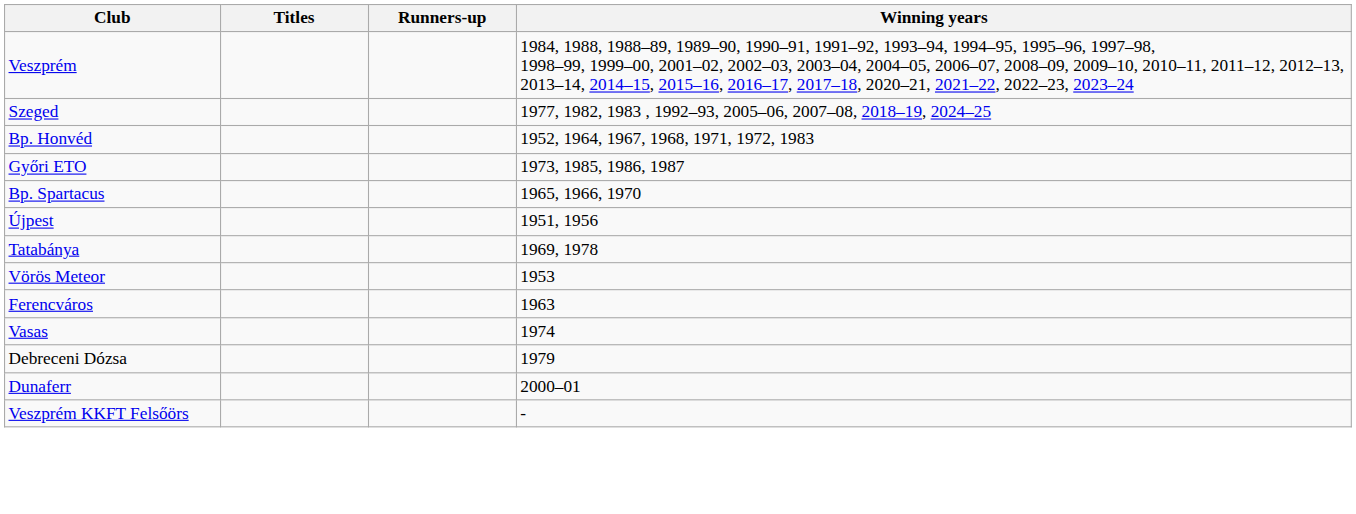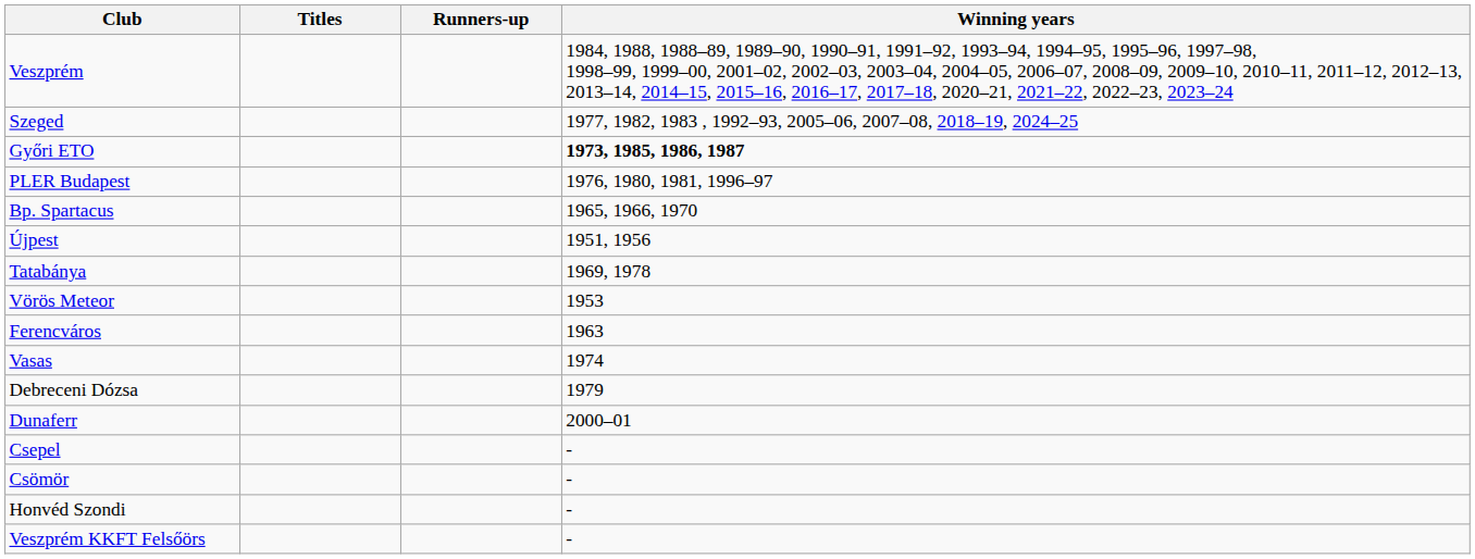- row: Bp. Honvéd | 1952, 1964, 1967, 1968, 1971, 1972, 1983
Győri ETO | Winning years: normal -> bold
+ row: PLER Budapest | 1976, 1980, 1981, 1996–97
+ row: Csepel | -
+ row: Csömör | -
+ row: Honvéd Szondi | -
